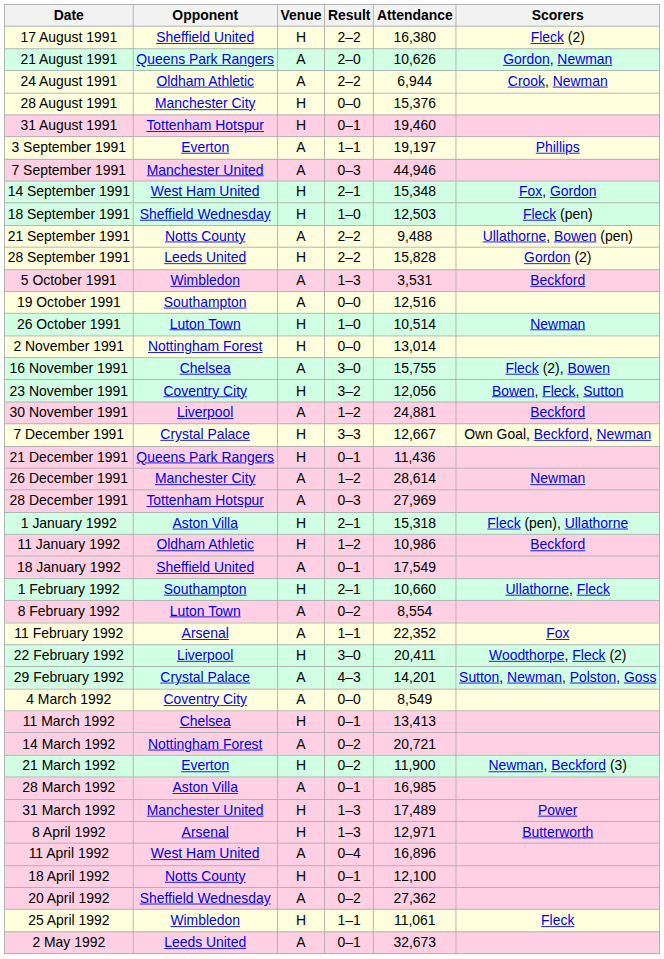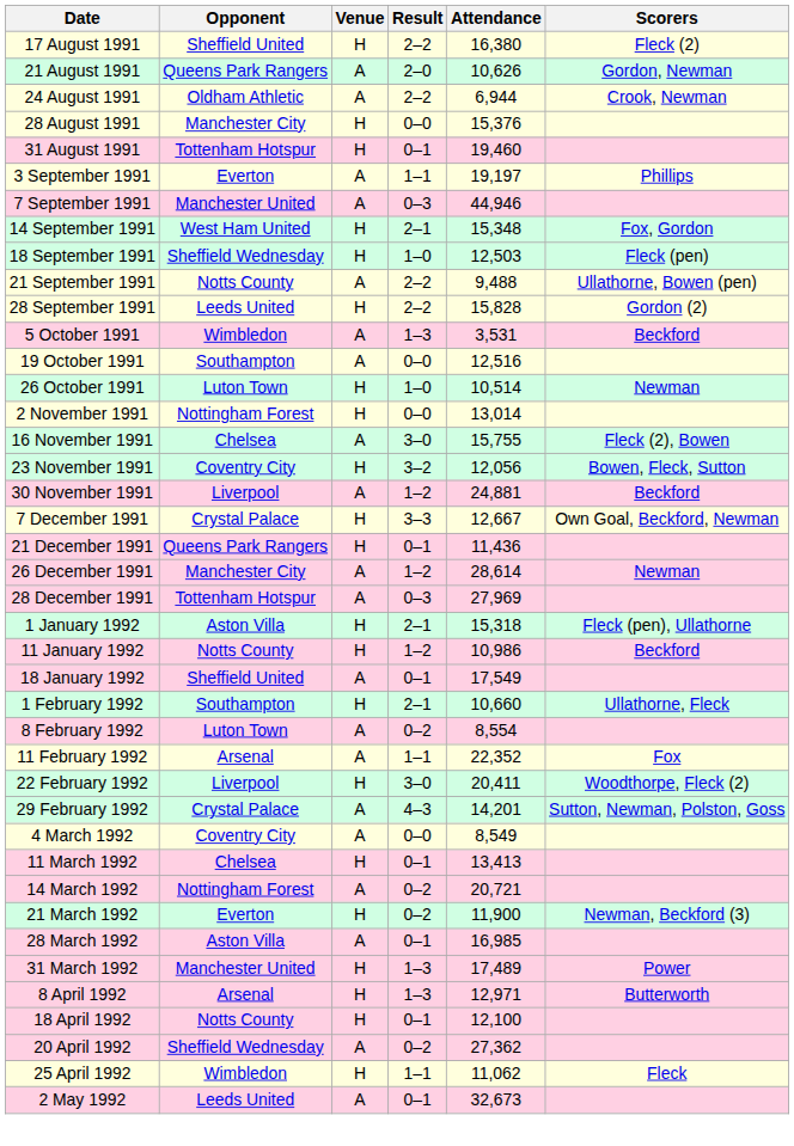11 January 1992 | Opponent: Oldham Athletic -> Notts County
- row: 11 April 1992 | West Ham United | A | 0–4 | 16,896
25 April 1992 | Attendance: 11,061 -> 11,062
